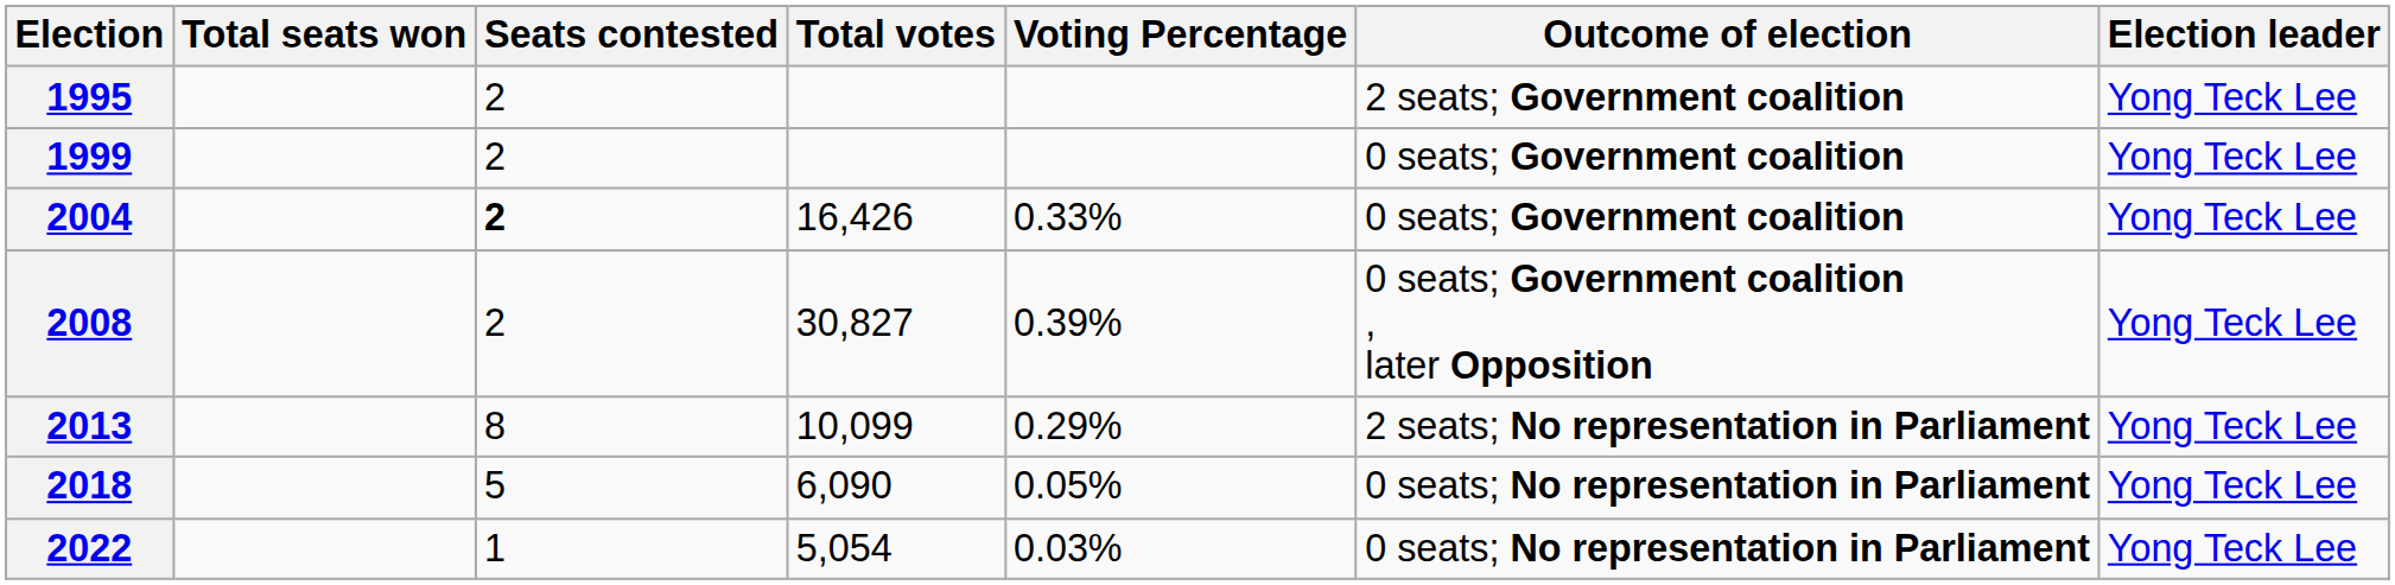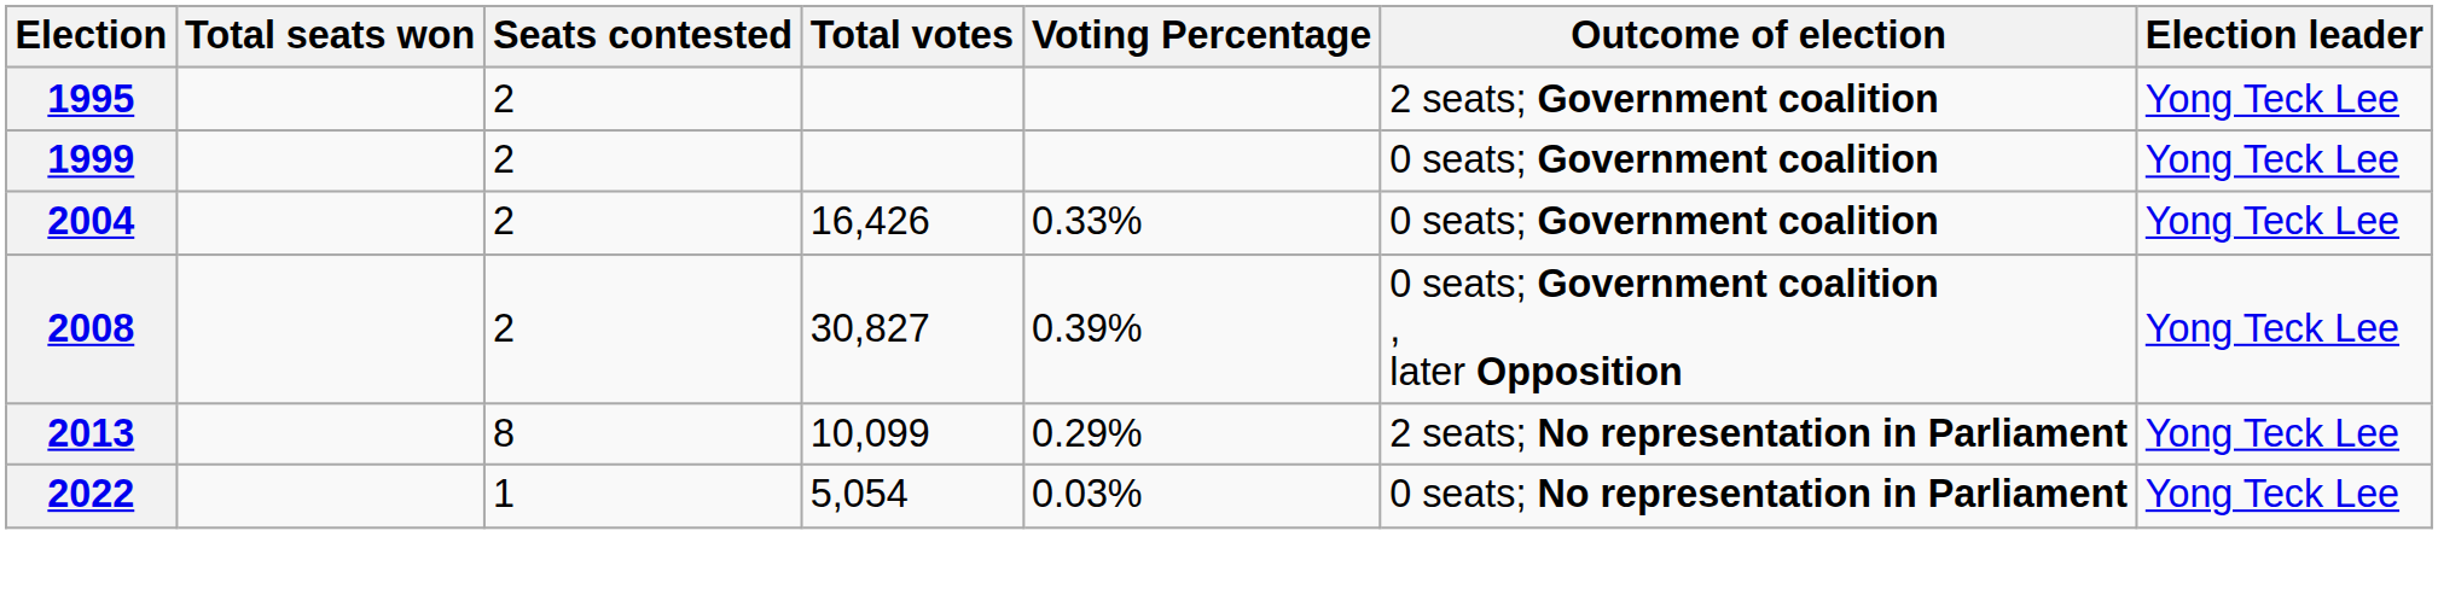2004 | Seats contested: bold -> normal
- row: 2018 | 5 | 6,090 | 0.05% | 0 seats; No representation in Parliament | Yong Teck Lee
